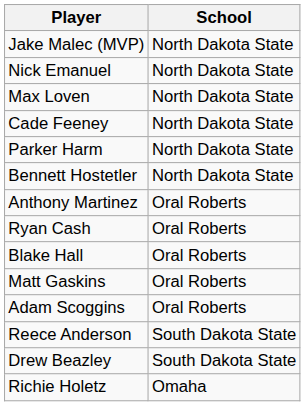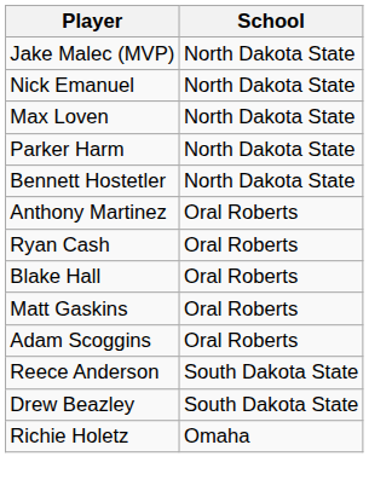- row: Cade Feeney | North Dakota State
